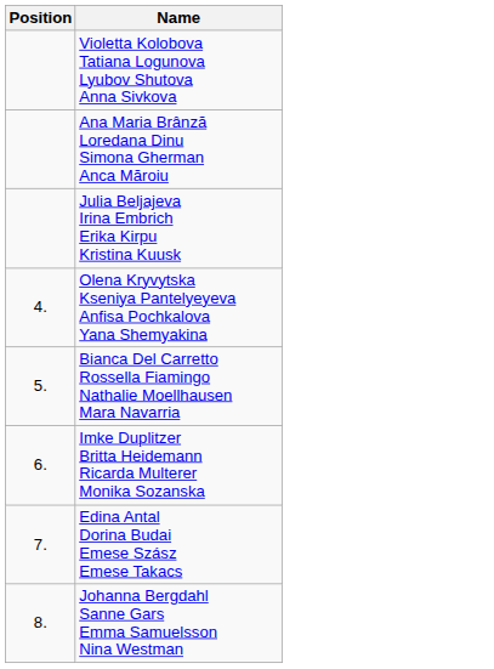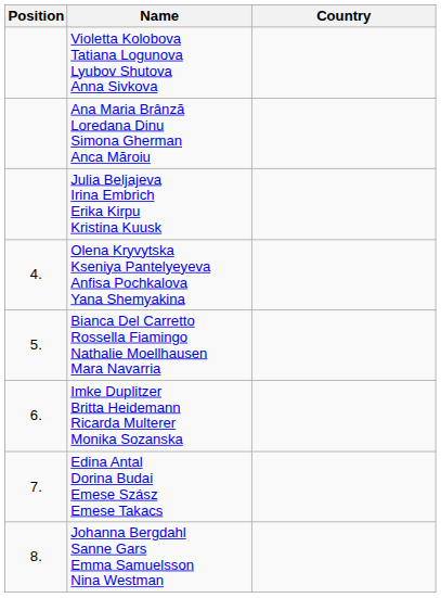+ column: Country
